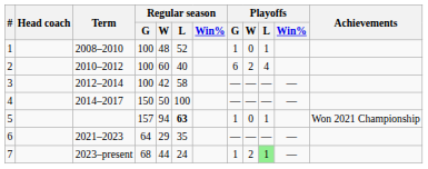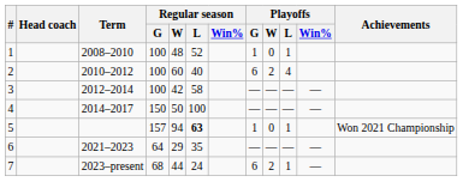7 | Playoffs / G: 1 -> 6
7 | Playoffs / L: lightgreen background -> no background
